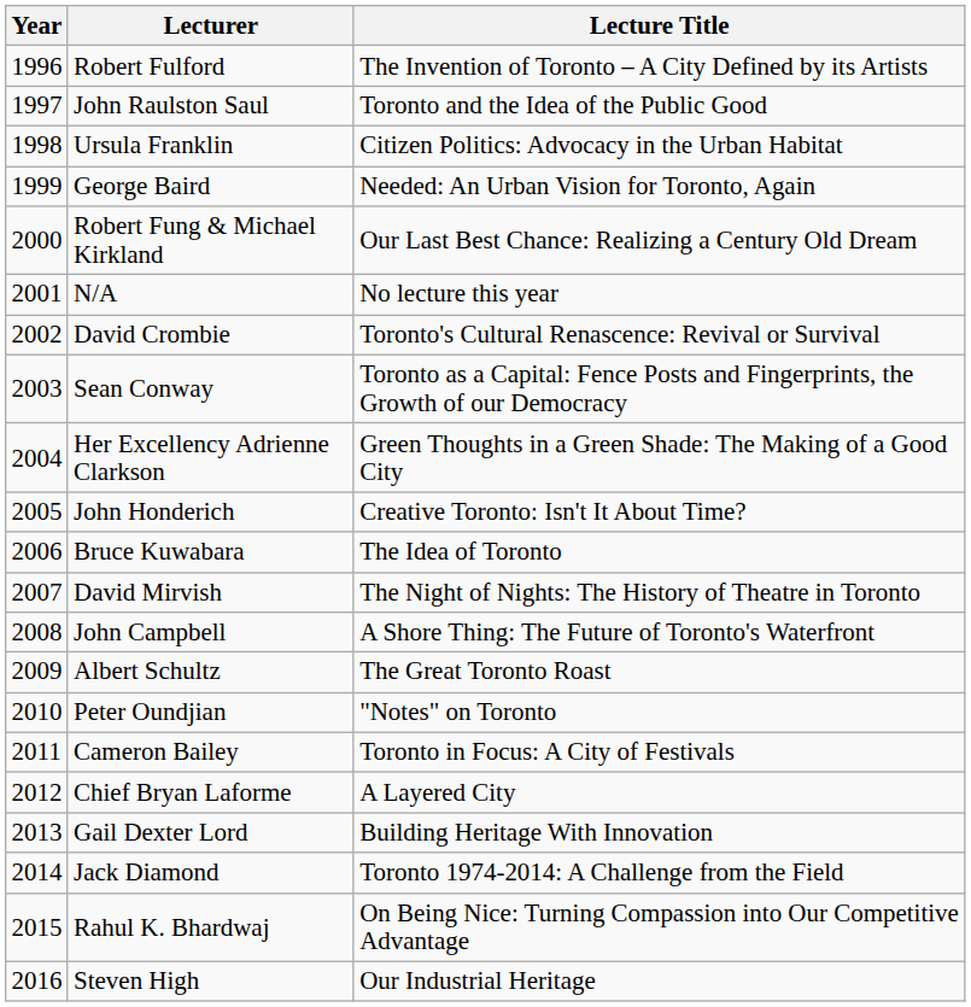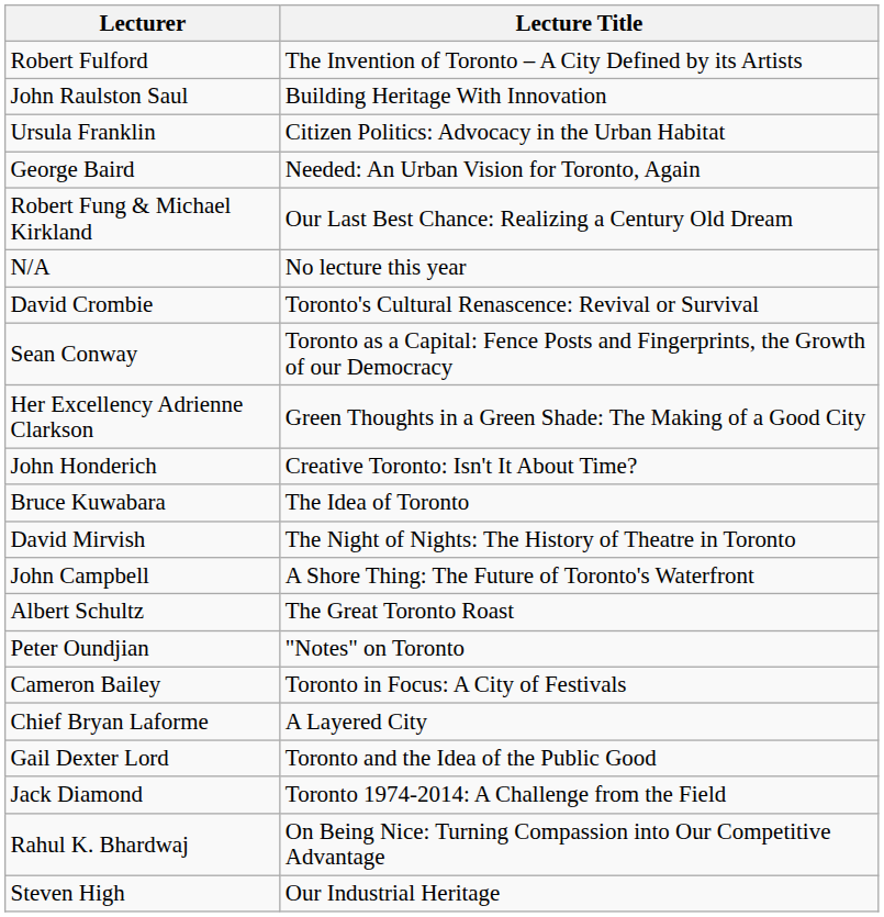- column: Year | 1996 | 1997 | 1998 | 1999 | 2000 | 2001 | 2002 | 2003 | 2004 | 2005 | 2006 | 2007 | 2008 | 2009 | 2010 | 2011 | 2012 | 2013 | 2014 | 2015 | 2016
John Raulston Saul | Lecture Title: Toronto and the Idea of the Public Good -> Building Heritage With Innovation
Gail Dexter Lord | Lecture Title: Building Heritage With Innovation -> Toronto and the Idea of the Public Good
